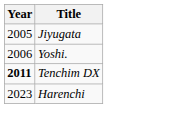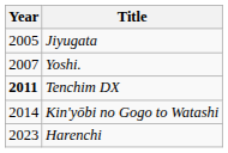Yoshi. | Year: 2006 -> 2007
+ row: 2014 | Kin'yōbi no Gogo to Watashi
